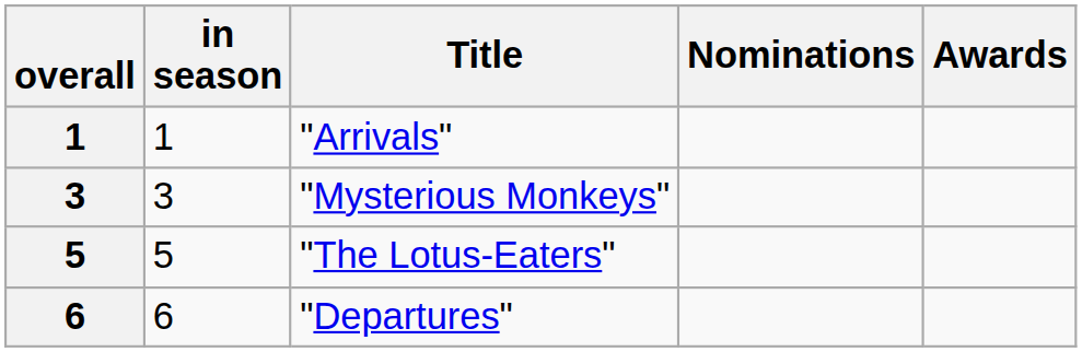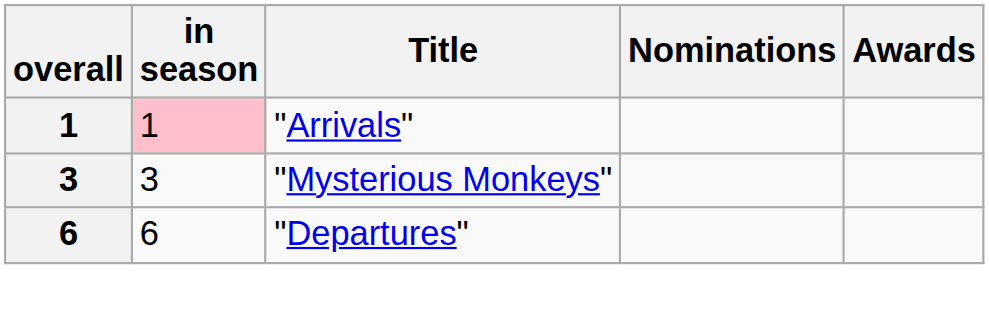"Arrivals" | in season: no background -> pink background
- row: 5 | 5 | "The Lotus-Eaters"
